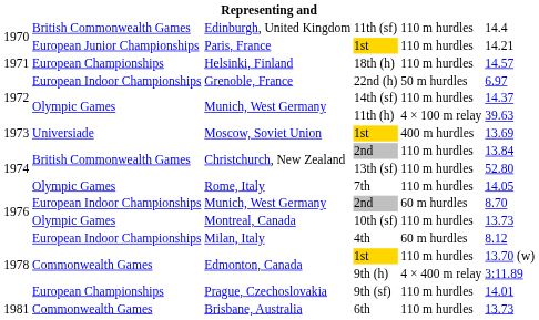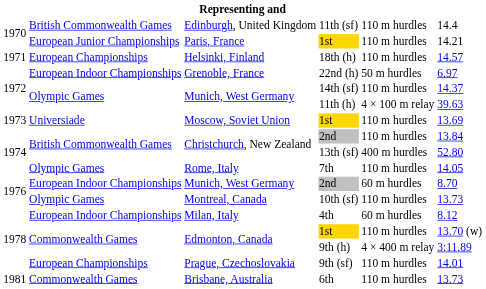Moscow, Soviet Union / 1st | column 5: 400 m hurdles -> 110 m hurdles
13th (sf) | column 5: 110 m hurdles -> 400 m hurdles
